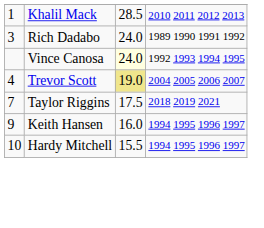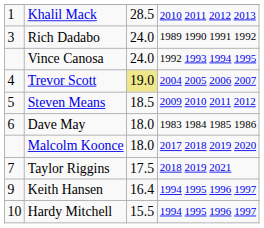Vince Canosa | column 3: lightyellow background -> no background
+ row: 5 | Steven Means | 18.5 | 2009 2010 2011 2012
+ row: 6 | Dave May | 18.0 | 1983 1984 1985 1986
+ row: Malcolm Koonce | 18.0 | 2017 2018 2019 2020
Keith Hansen | column 3: 16.0 -> 16.4
